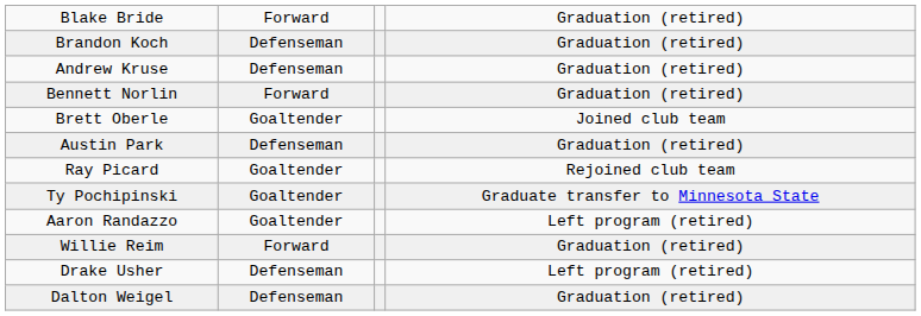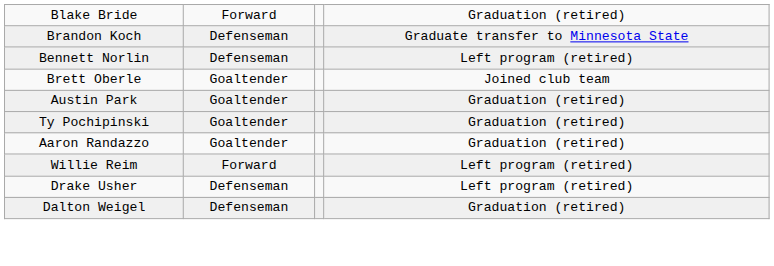Brandon Koch | column 4: Graduation (retired) -> Graduate transfer to Minnesota State
- row: Andrew Kruse | Defenseman | Graduation (retired)
Bennett Norlin | column 2: Forward -> Defenseman
Bennett Norlin | column 4: Graduation (retired) -> Left program (retired)
Austin Park | column 2: Defenseman -> Goaltender
- row: Ray Picard | Goaltender | Rejoined club team
Ty Pochipinski | column 4: Graduate transfer to Minnesota State -> Graduation (retired)
Aaron Randazzo | column 4: Left program (retired) -> Graduation (retired)
Willie Reim | column 4: Graduation (retired) -> Left program (retired)
